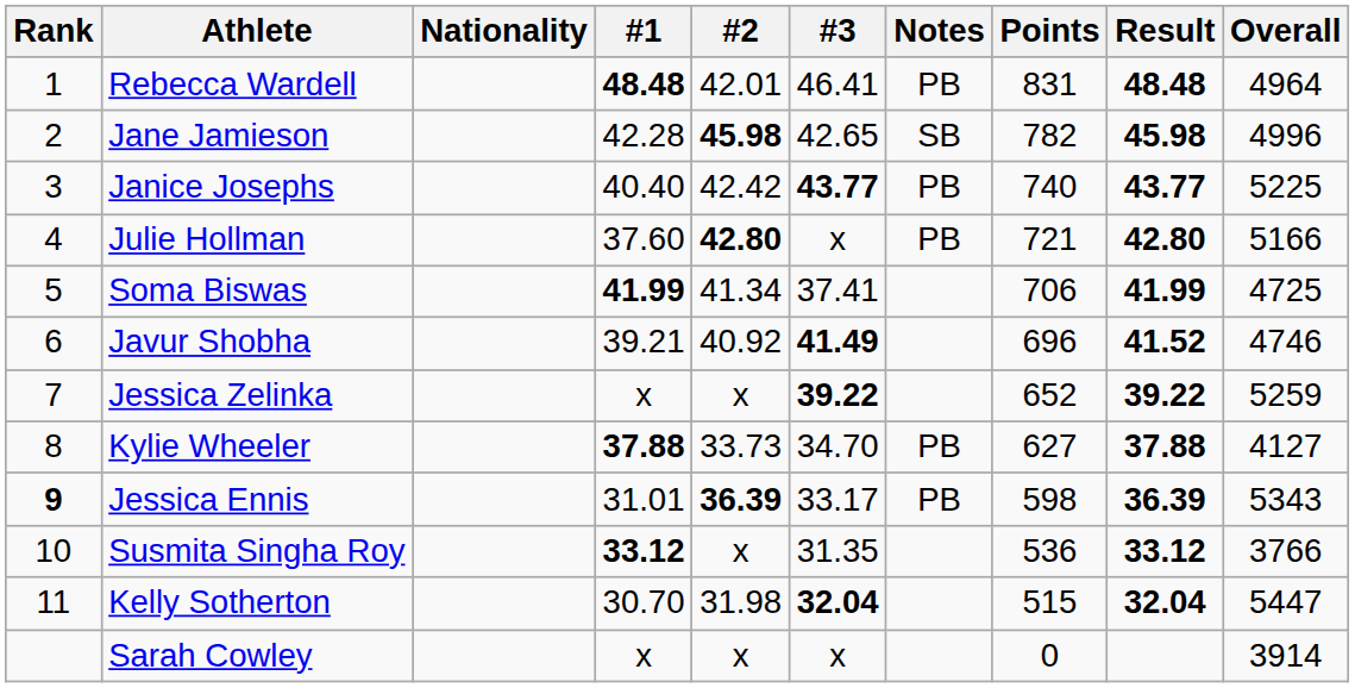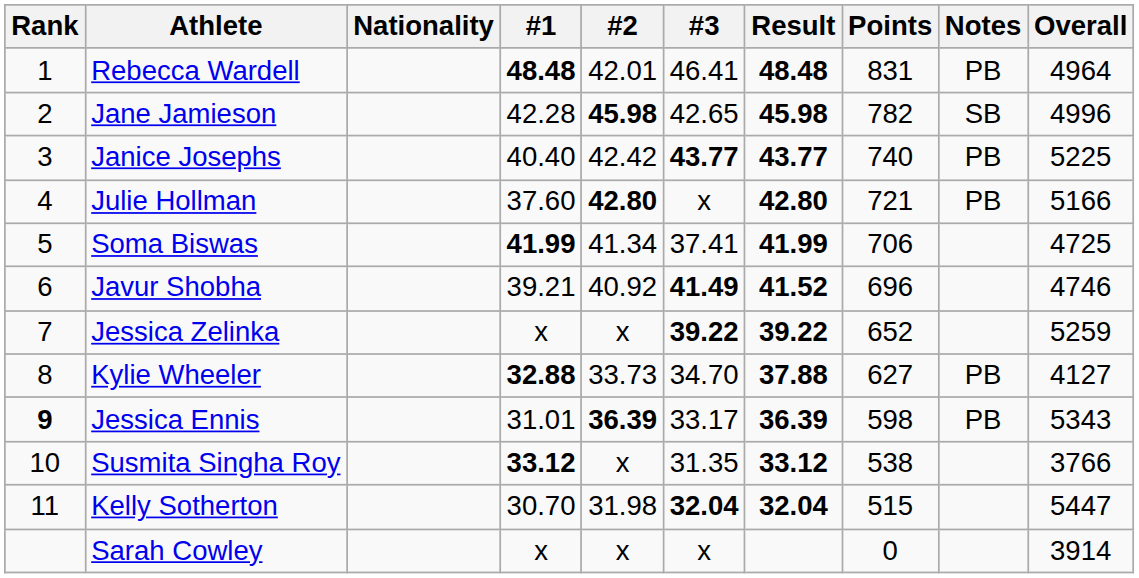columns swapped: Result <-> Notes
Kylie Wheeler | #1: 37.88 -> 32.88
Susmita Singha Roy | Points: 536 -> 538
